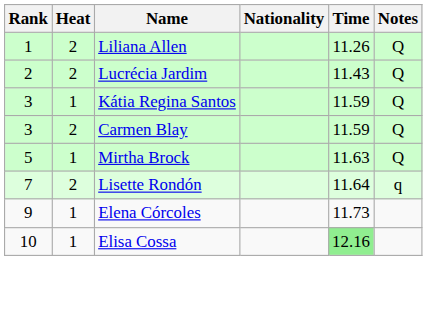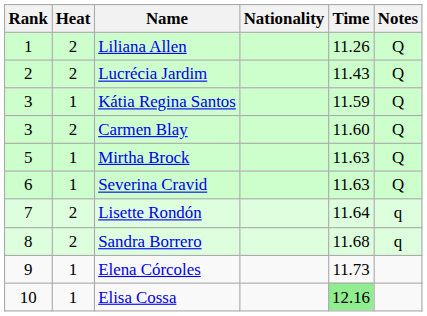Carmen Blay | Time: 11.59 -> 11.60
+ row: 6 | 1 | Severina Cravid | 11.63 | Q
+ row: 8 | 2 | Sandra Borrero | 11.68 | q
